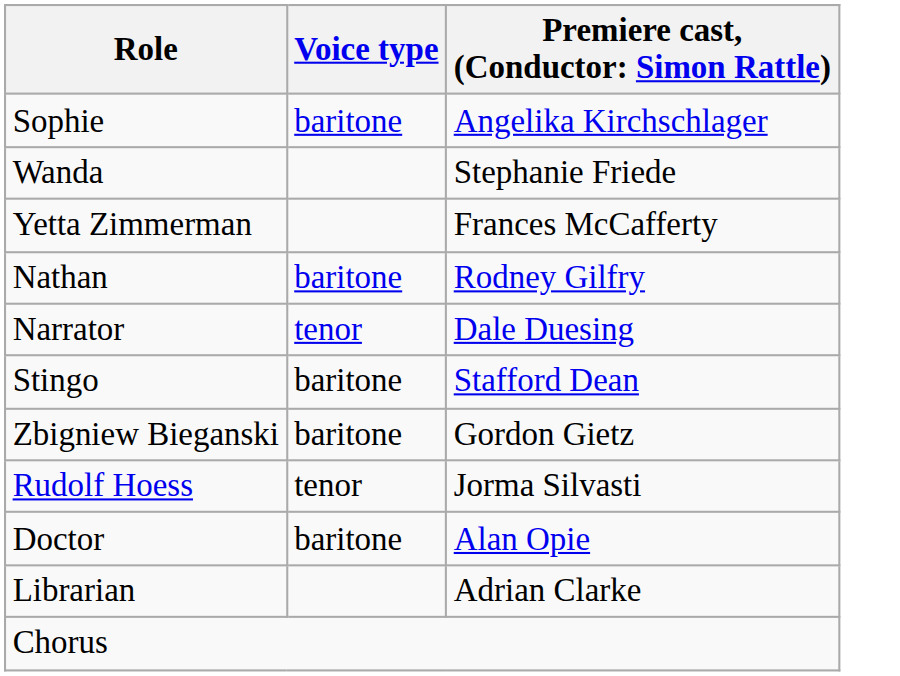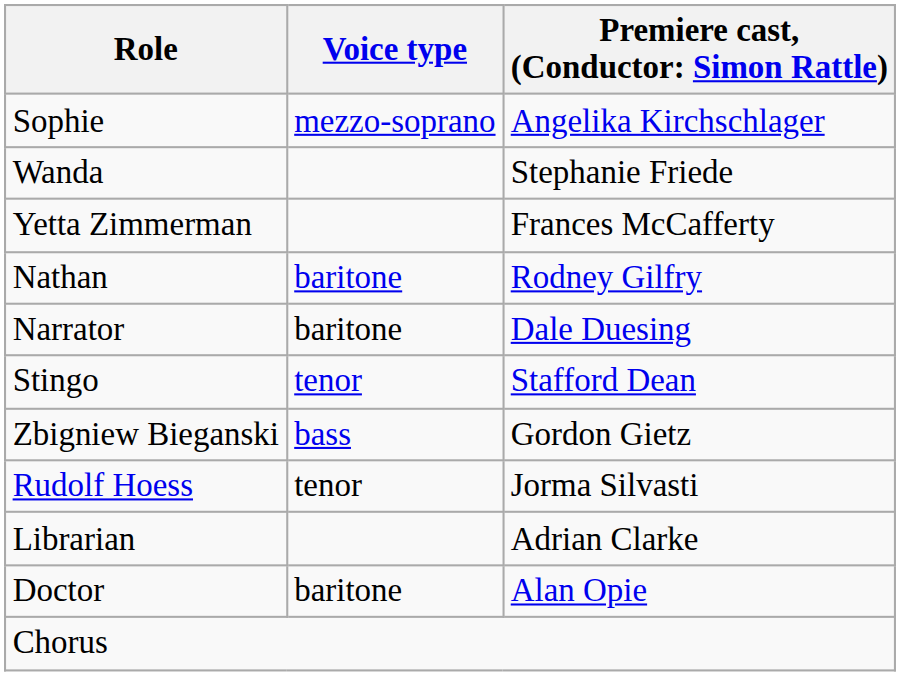Sophie | Voice type: baritone -> mezzo-soprano
Narrator | Voice type: tenor -> baritone
Stingo | Voice type: baritone -> tenor
Zbigniew Bieganski | Voice type: baritone -> bass
rows swapped: Doctor <-> Librarian
